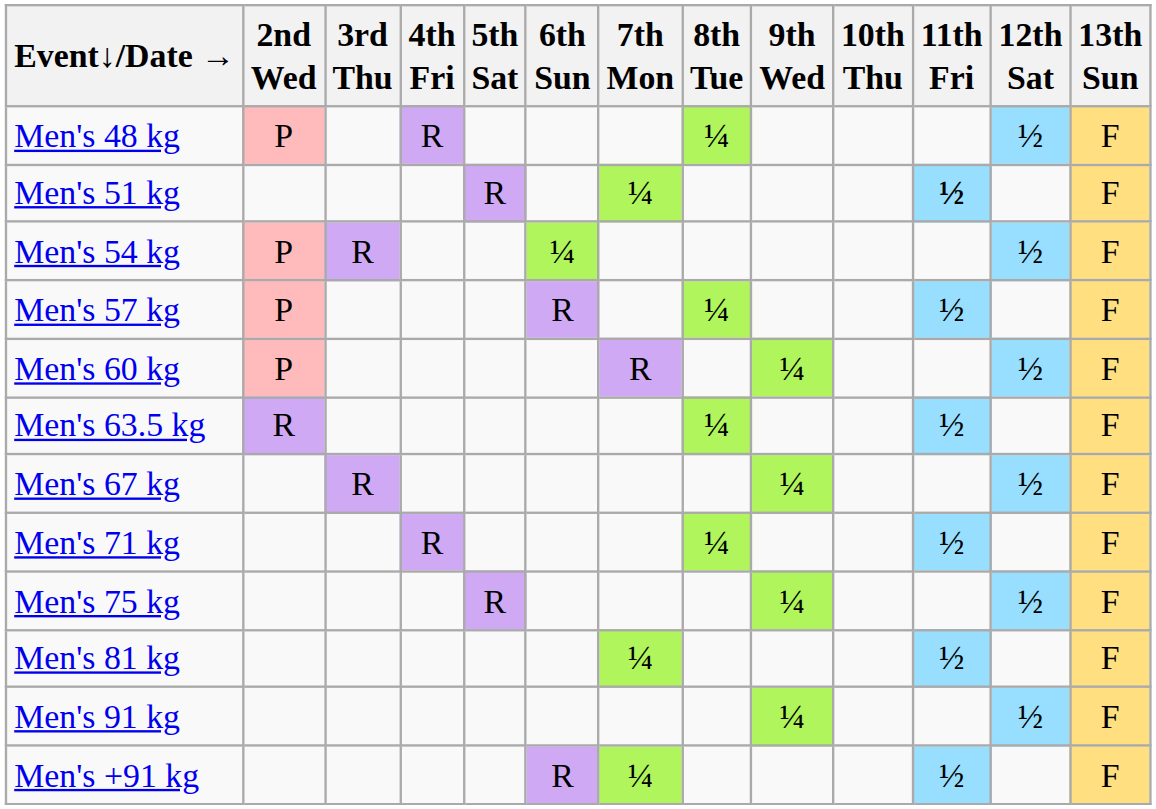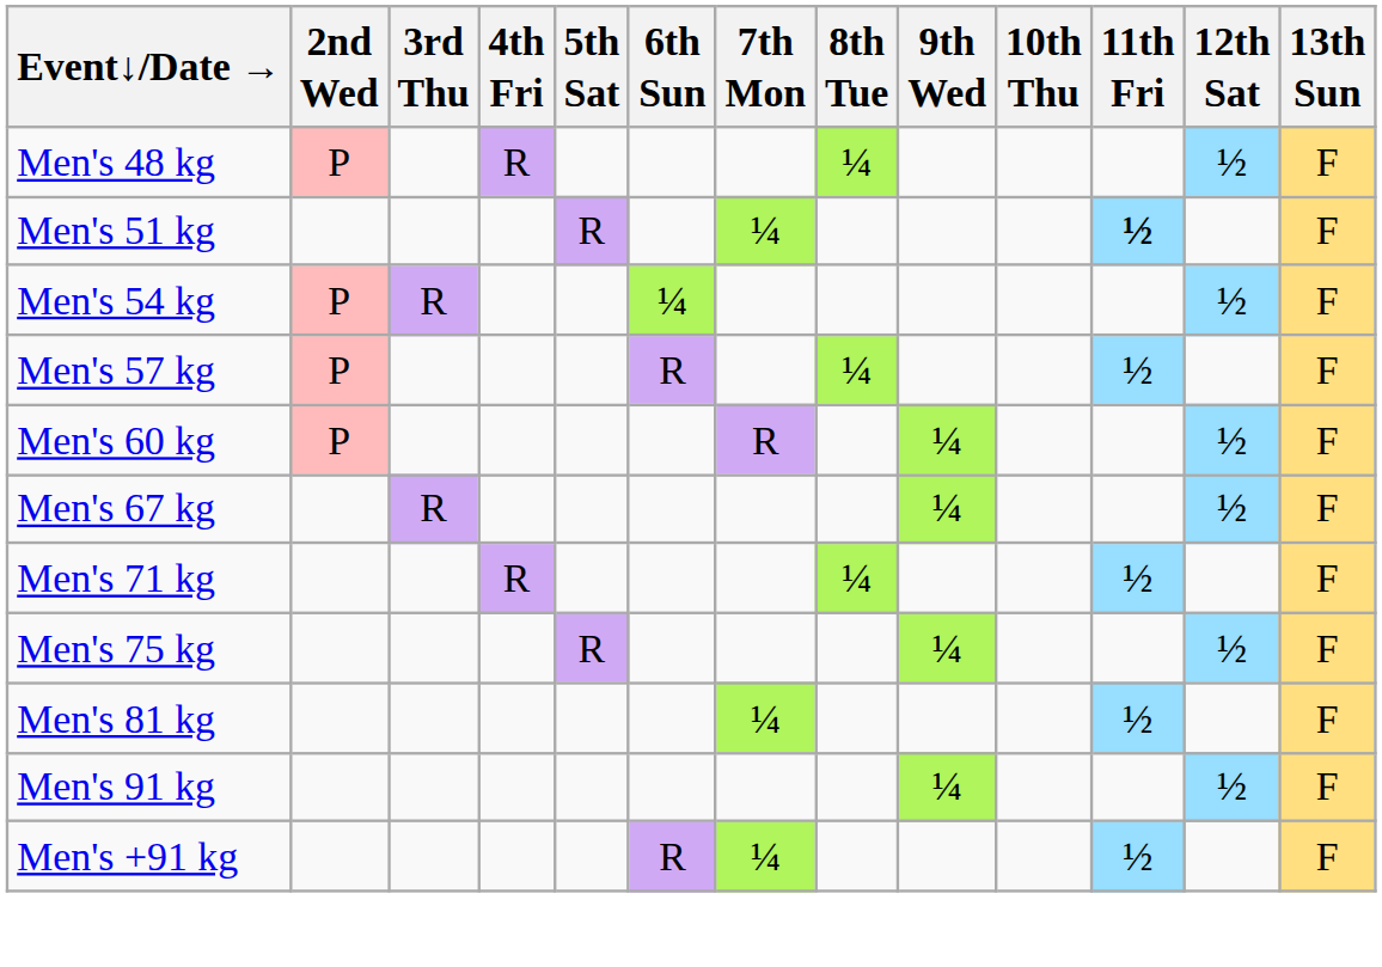- row: Men's 63.5 kg | R | ¼ | ½ | F
